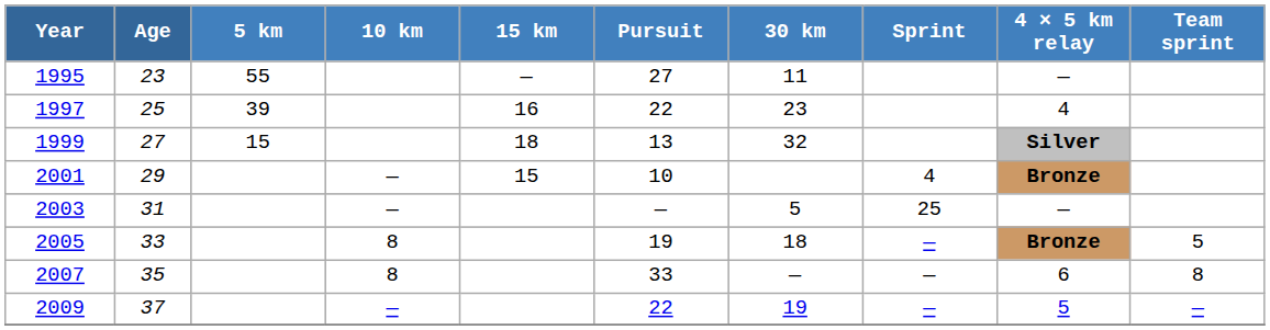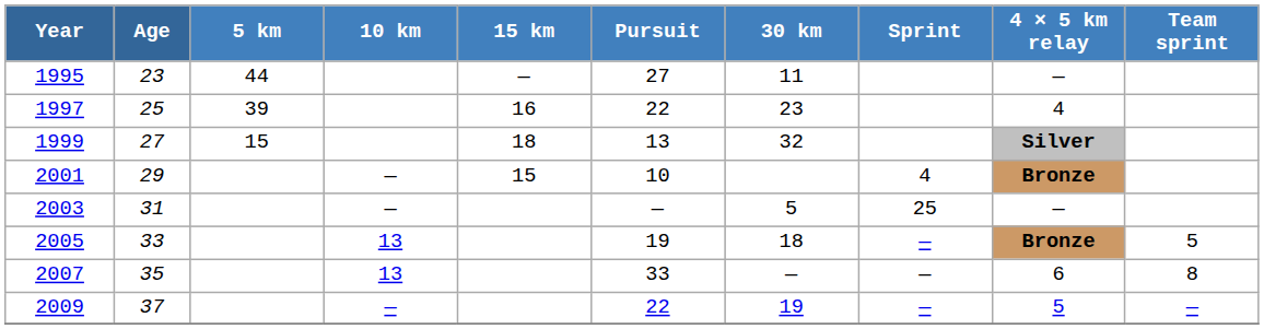1995 | 5 km: 55 -> 44
2005 | 10 km: 8 -> 13
2007 | 10 km: 8 -> 13
